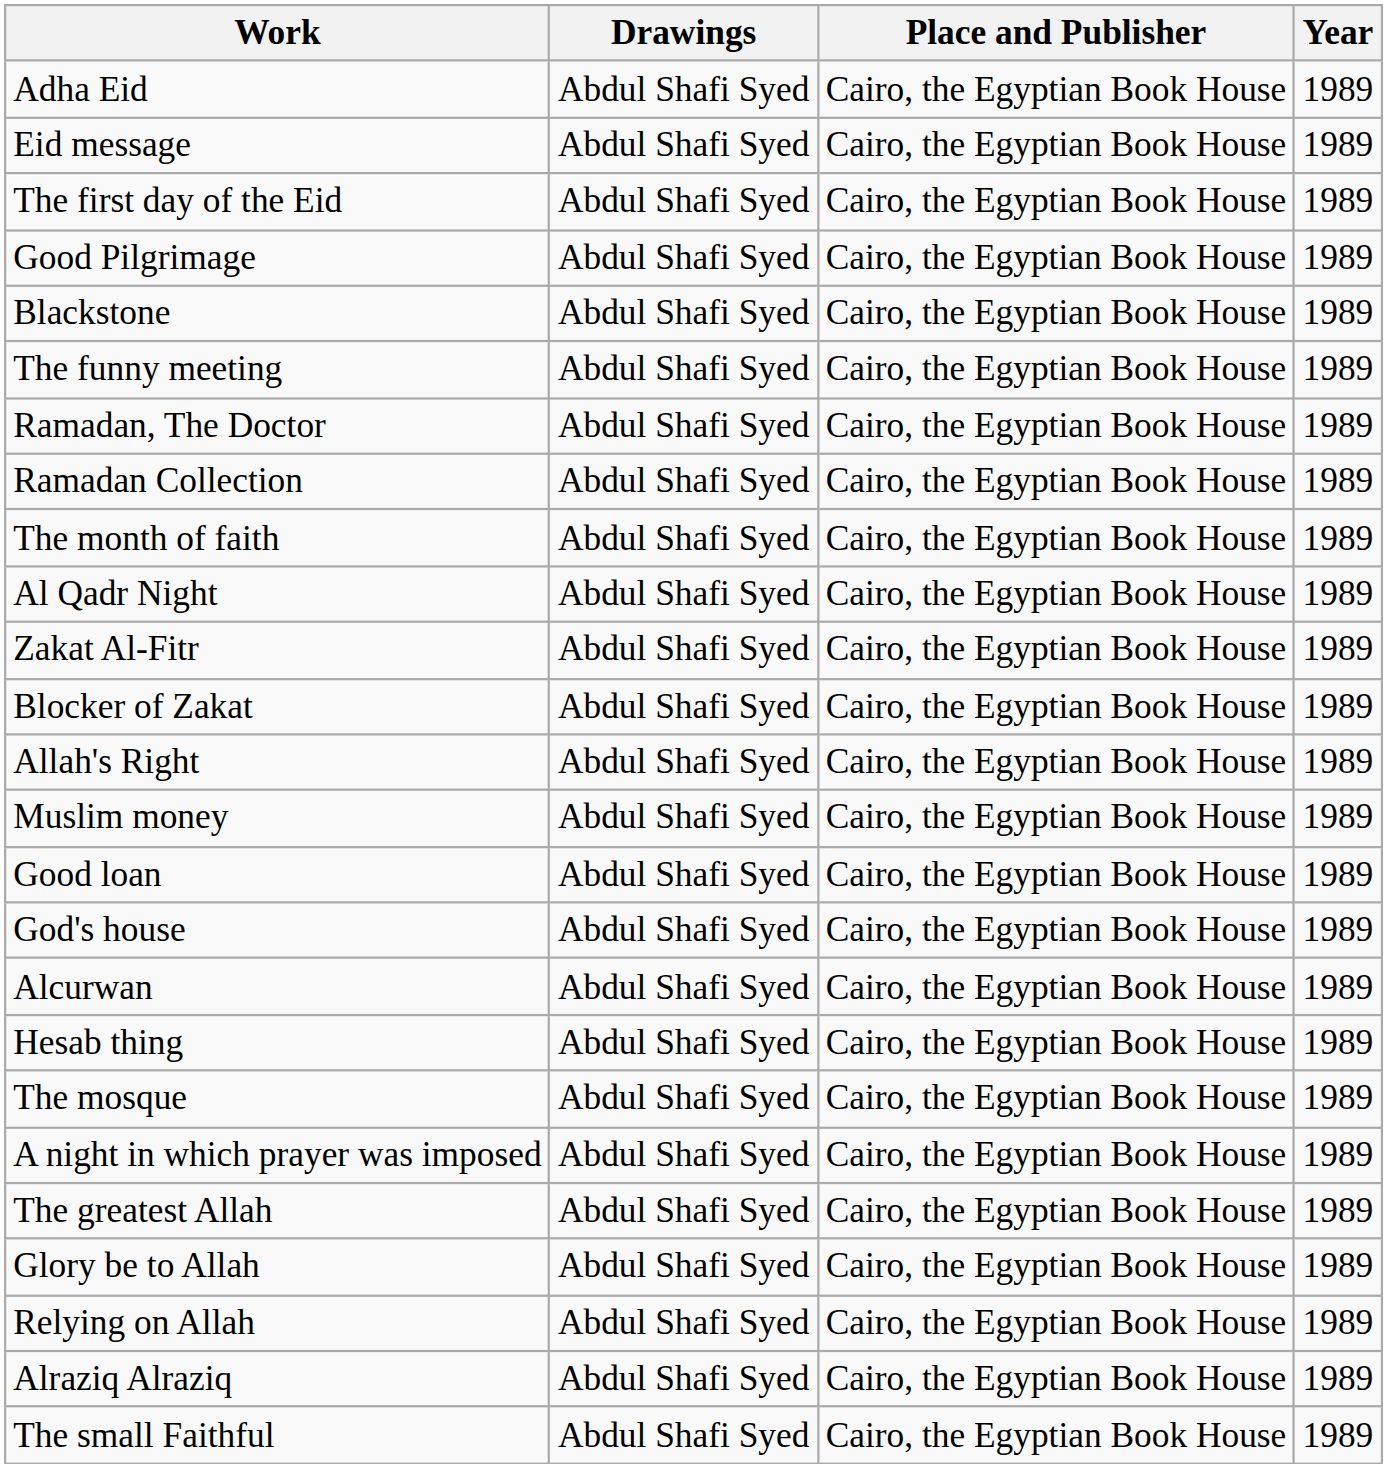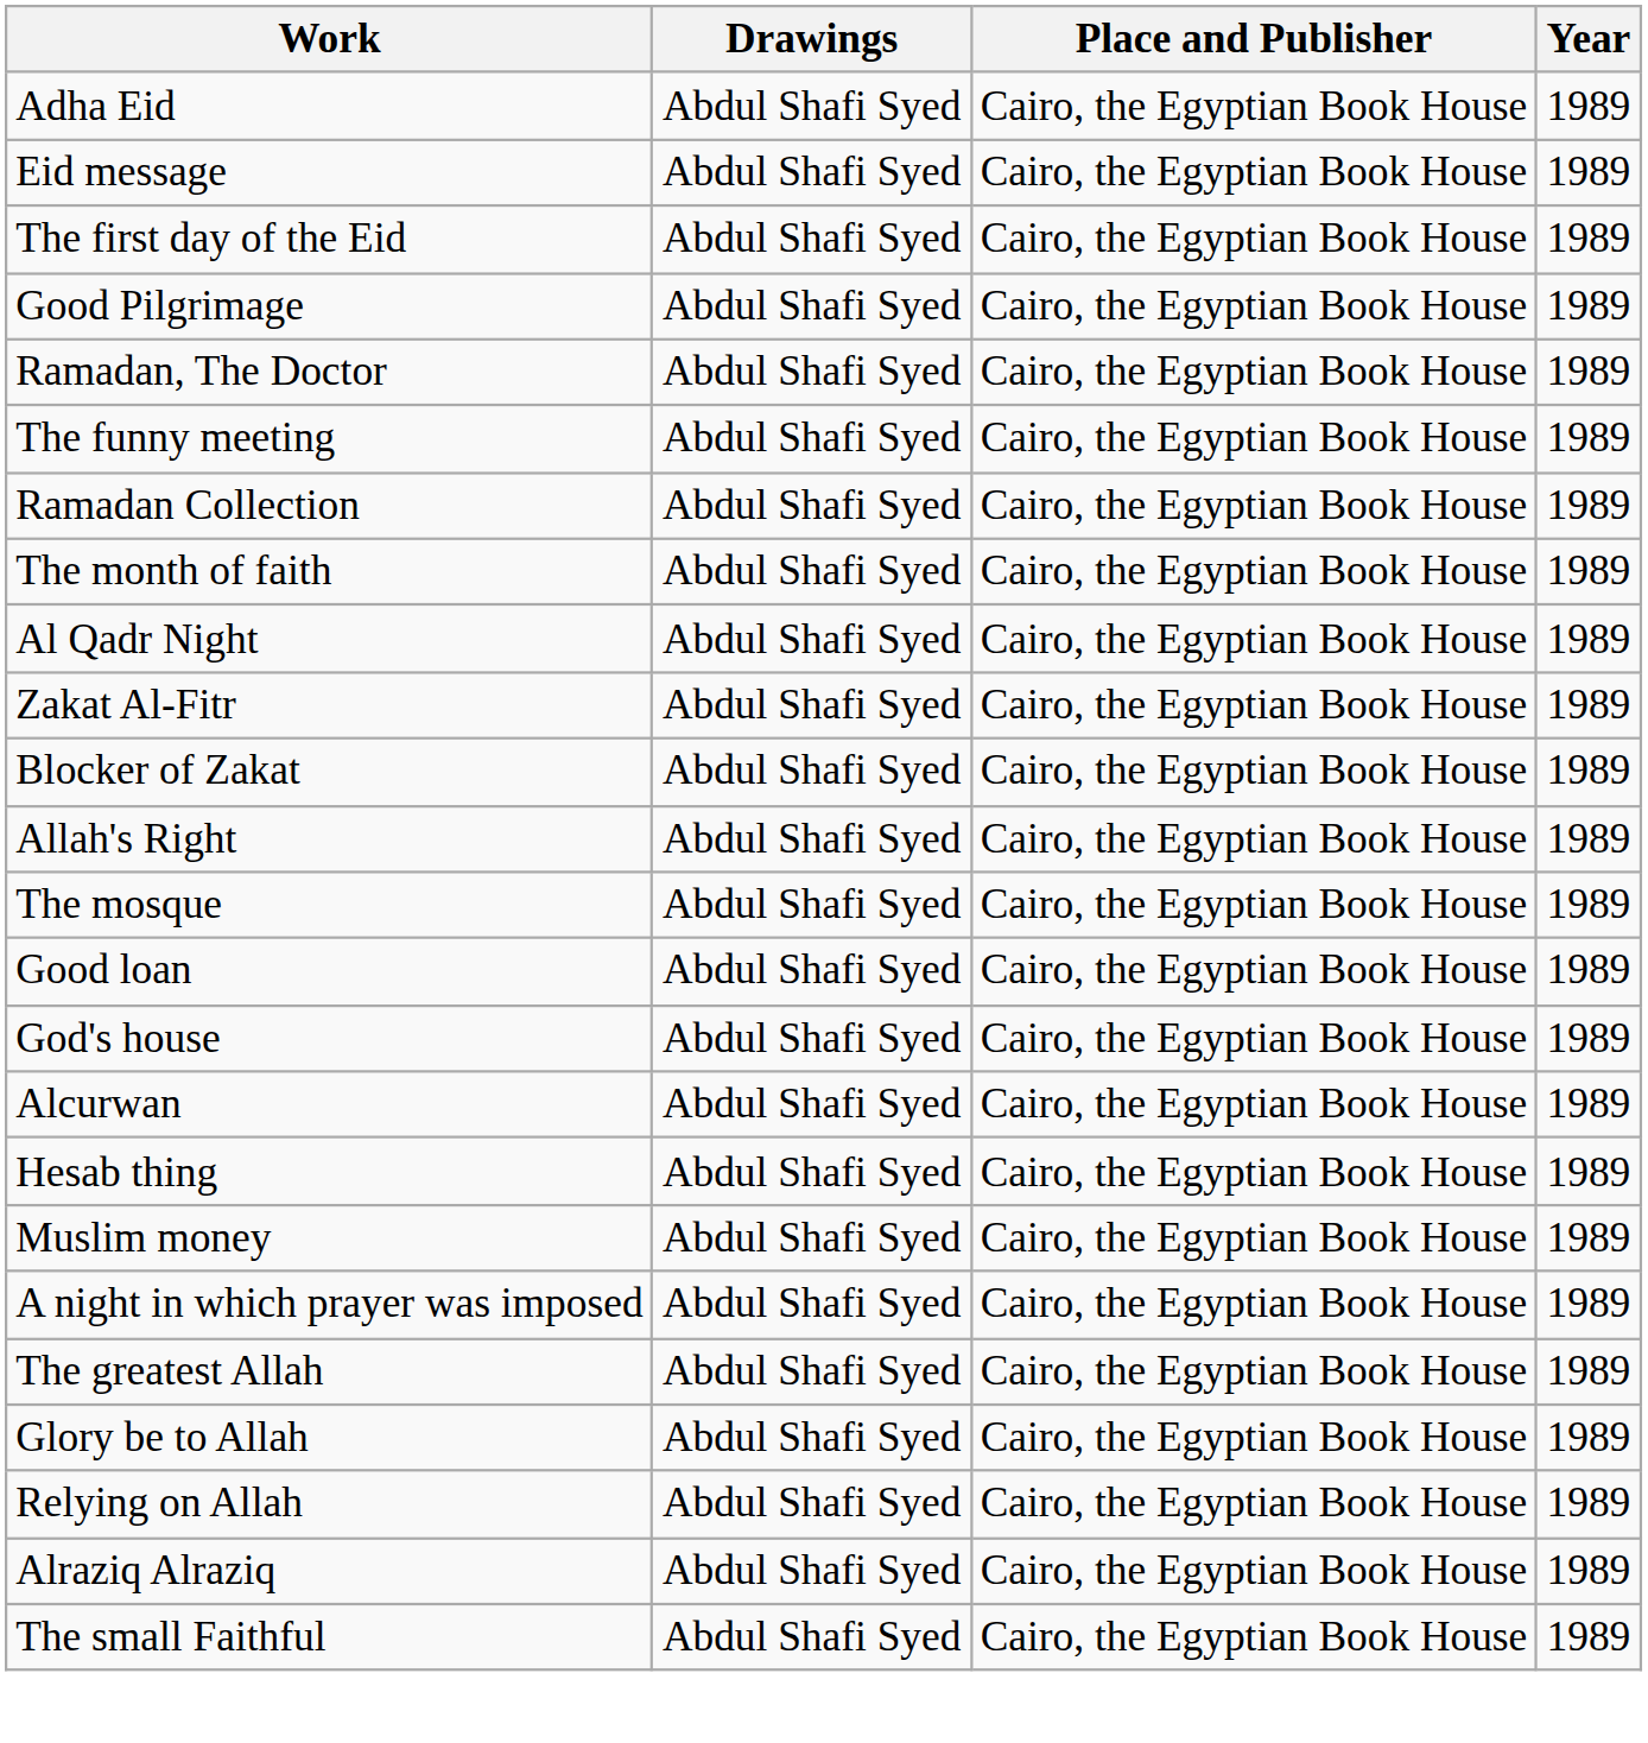- row: Blackstone | Abdul Shafi Syed | Cairo, the Egyptian Book House | 1989
rows swapped: Ramadan, The Doctor <-> The funny meeting
rows swapped: Muslim money <-> The mosque
